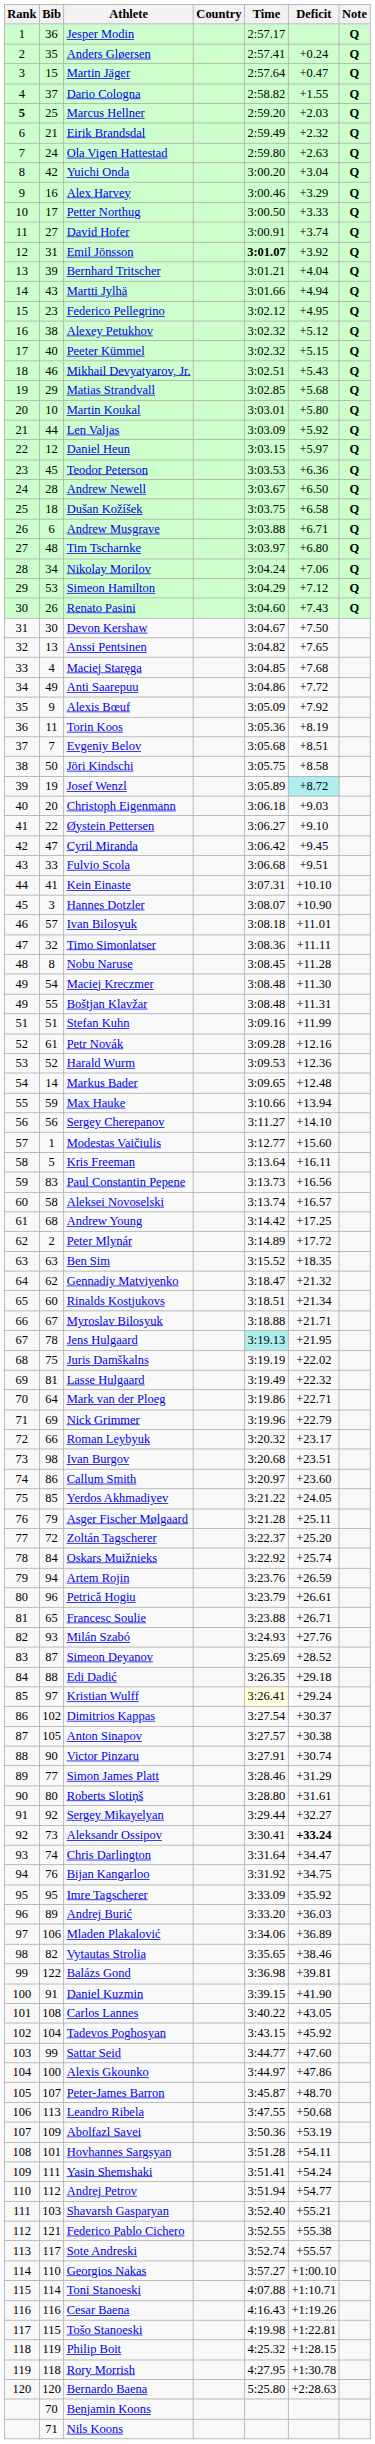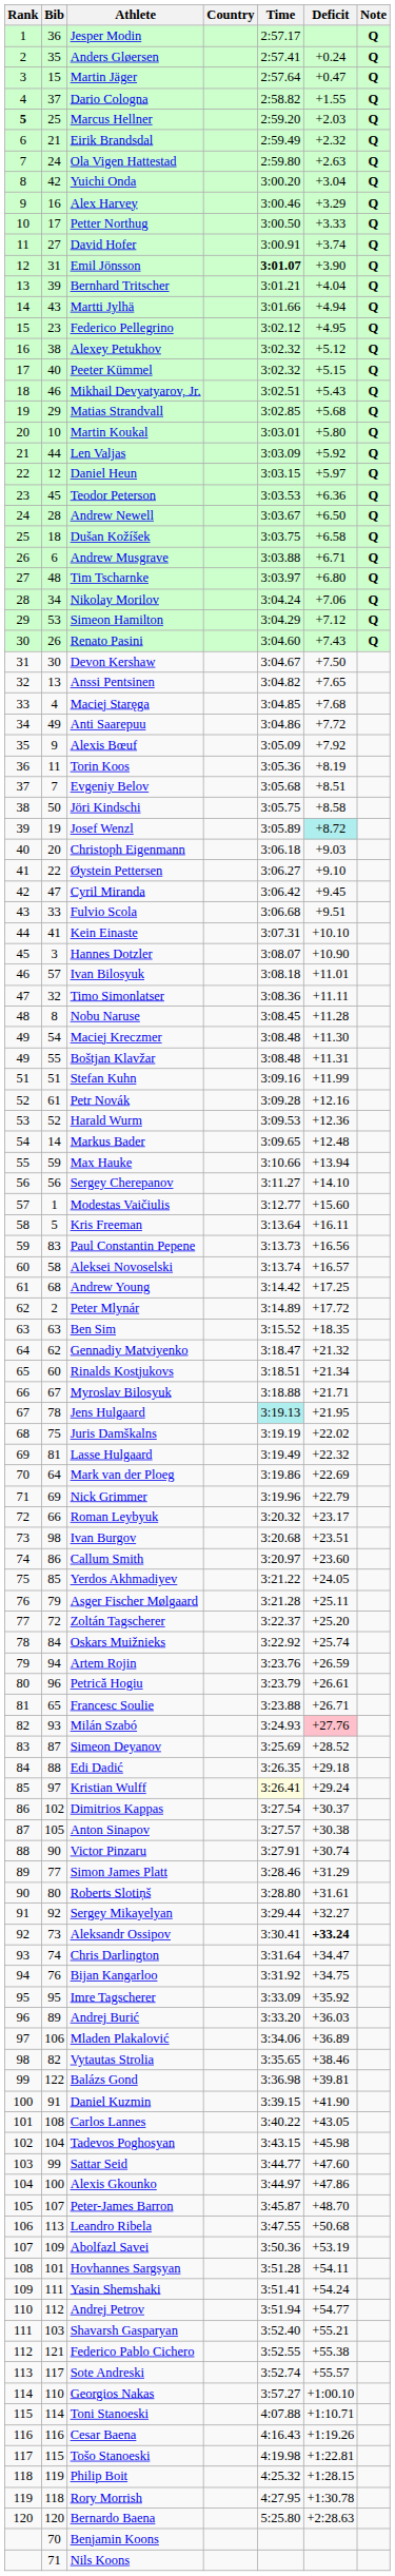Emil Jönsson | Deficit: +3.92 -> +3.90
Mark van der Ploeg | Deficit: +22.71 -> +22.69
Milán Szabó | Deficit: no background -> pink background
Tadevos Poghosyan | Deficit: +45.92 -> +45.98
